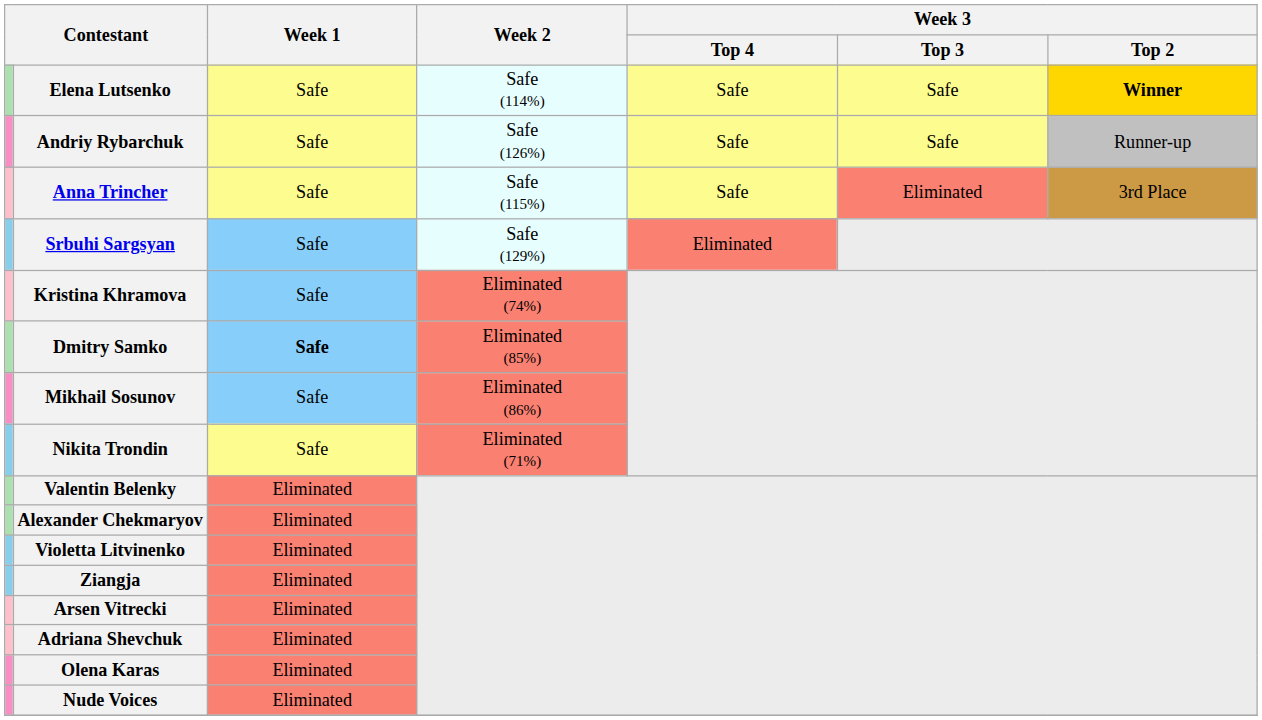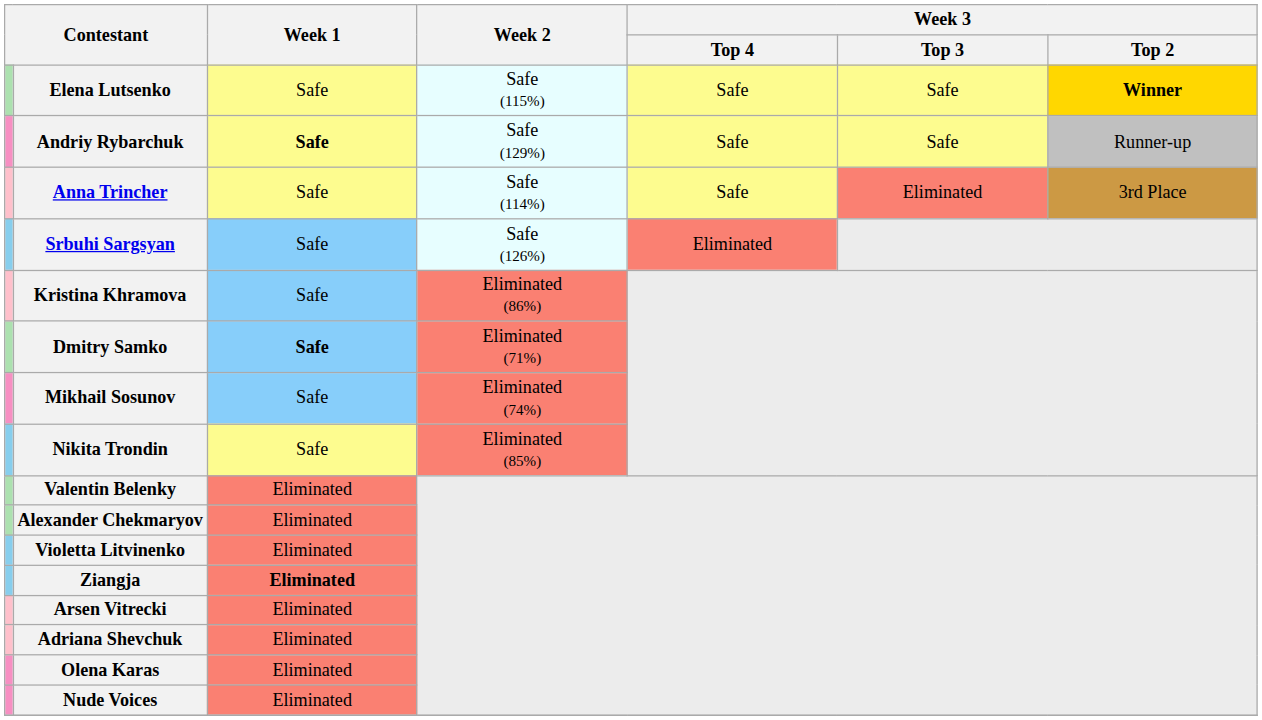Elena Lutsenko | Week 2: Safe (114%) -> Safe (115%)
Andriy Rybarchuk | Week 1: normal -> bold
Andriy Rybarchuk | Week 2: Safe (126%) -> Safe (129%)
Anna Trincher | Week 2: Safe (115%) -> Safe (114%)
Srbuhi Sargsyan | Week 2: Safe (129%) -> Safe (126%)
Kristina Khramova | Week 2: Eliminated (74%) -> Eliminated (86%)
Dmitry Samko | Week 2: Eliminated (85%) -> Eliminated (71%)
Mikhail Sosunov | Week 2: Eliminated (86%) -> Eliminated (74%)
Nikita Trondin | Week 2: Eliminated (71%) -> Eliminated (85%)
Ziangja | Week 1: normal -> bold
